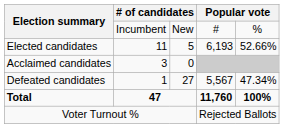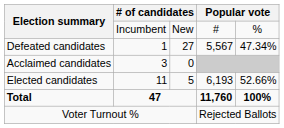rows swapped: Elected candidates <-> Defeated candidates
